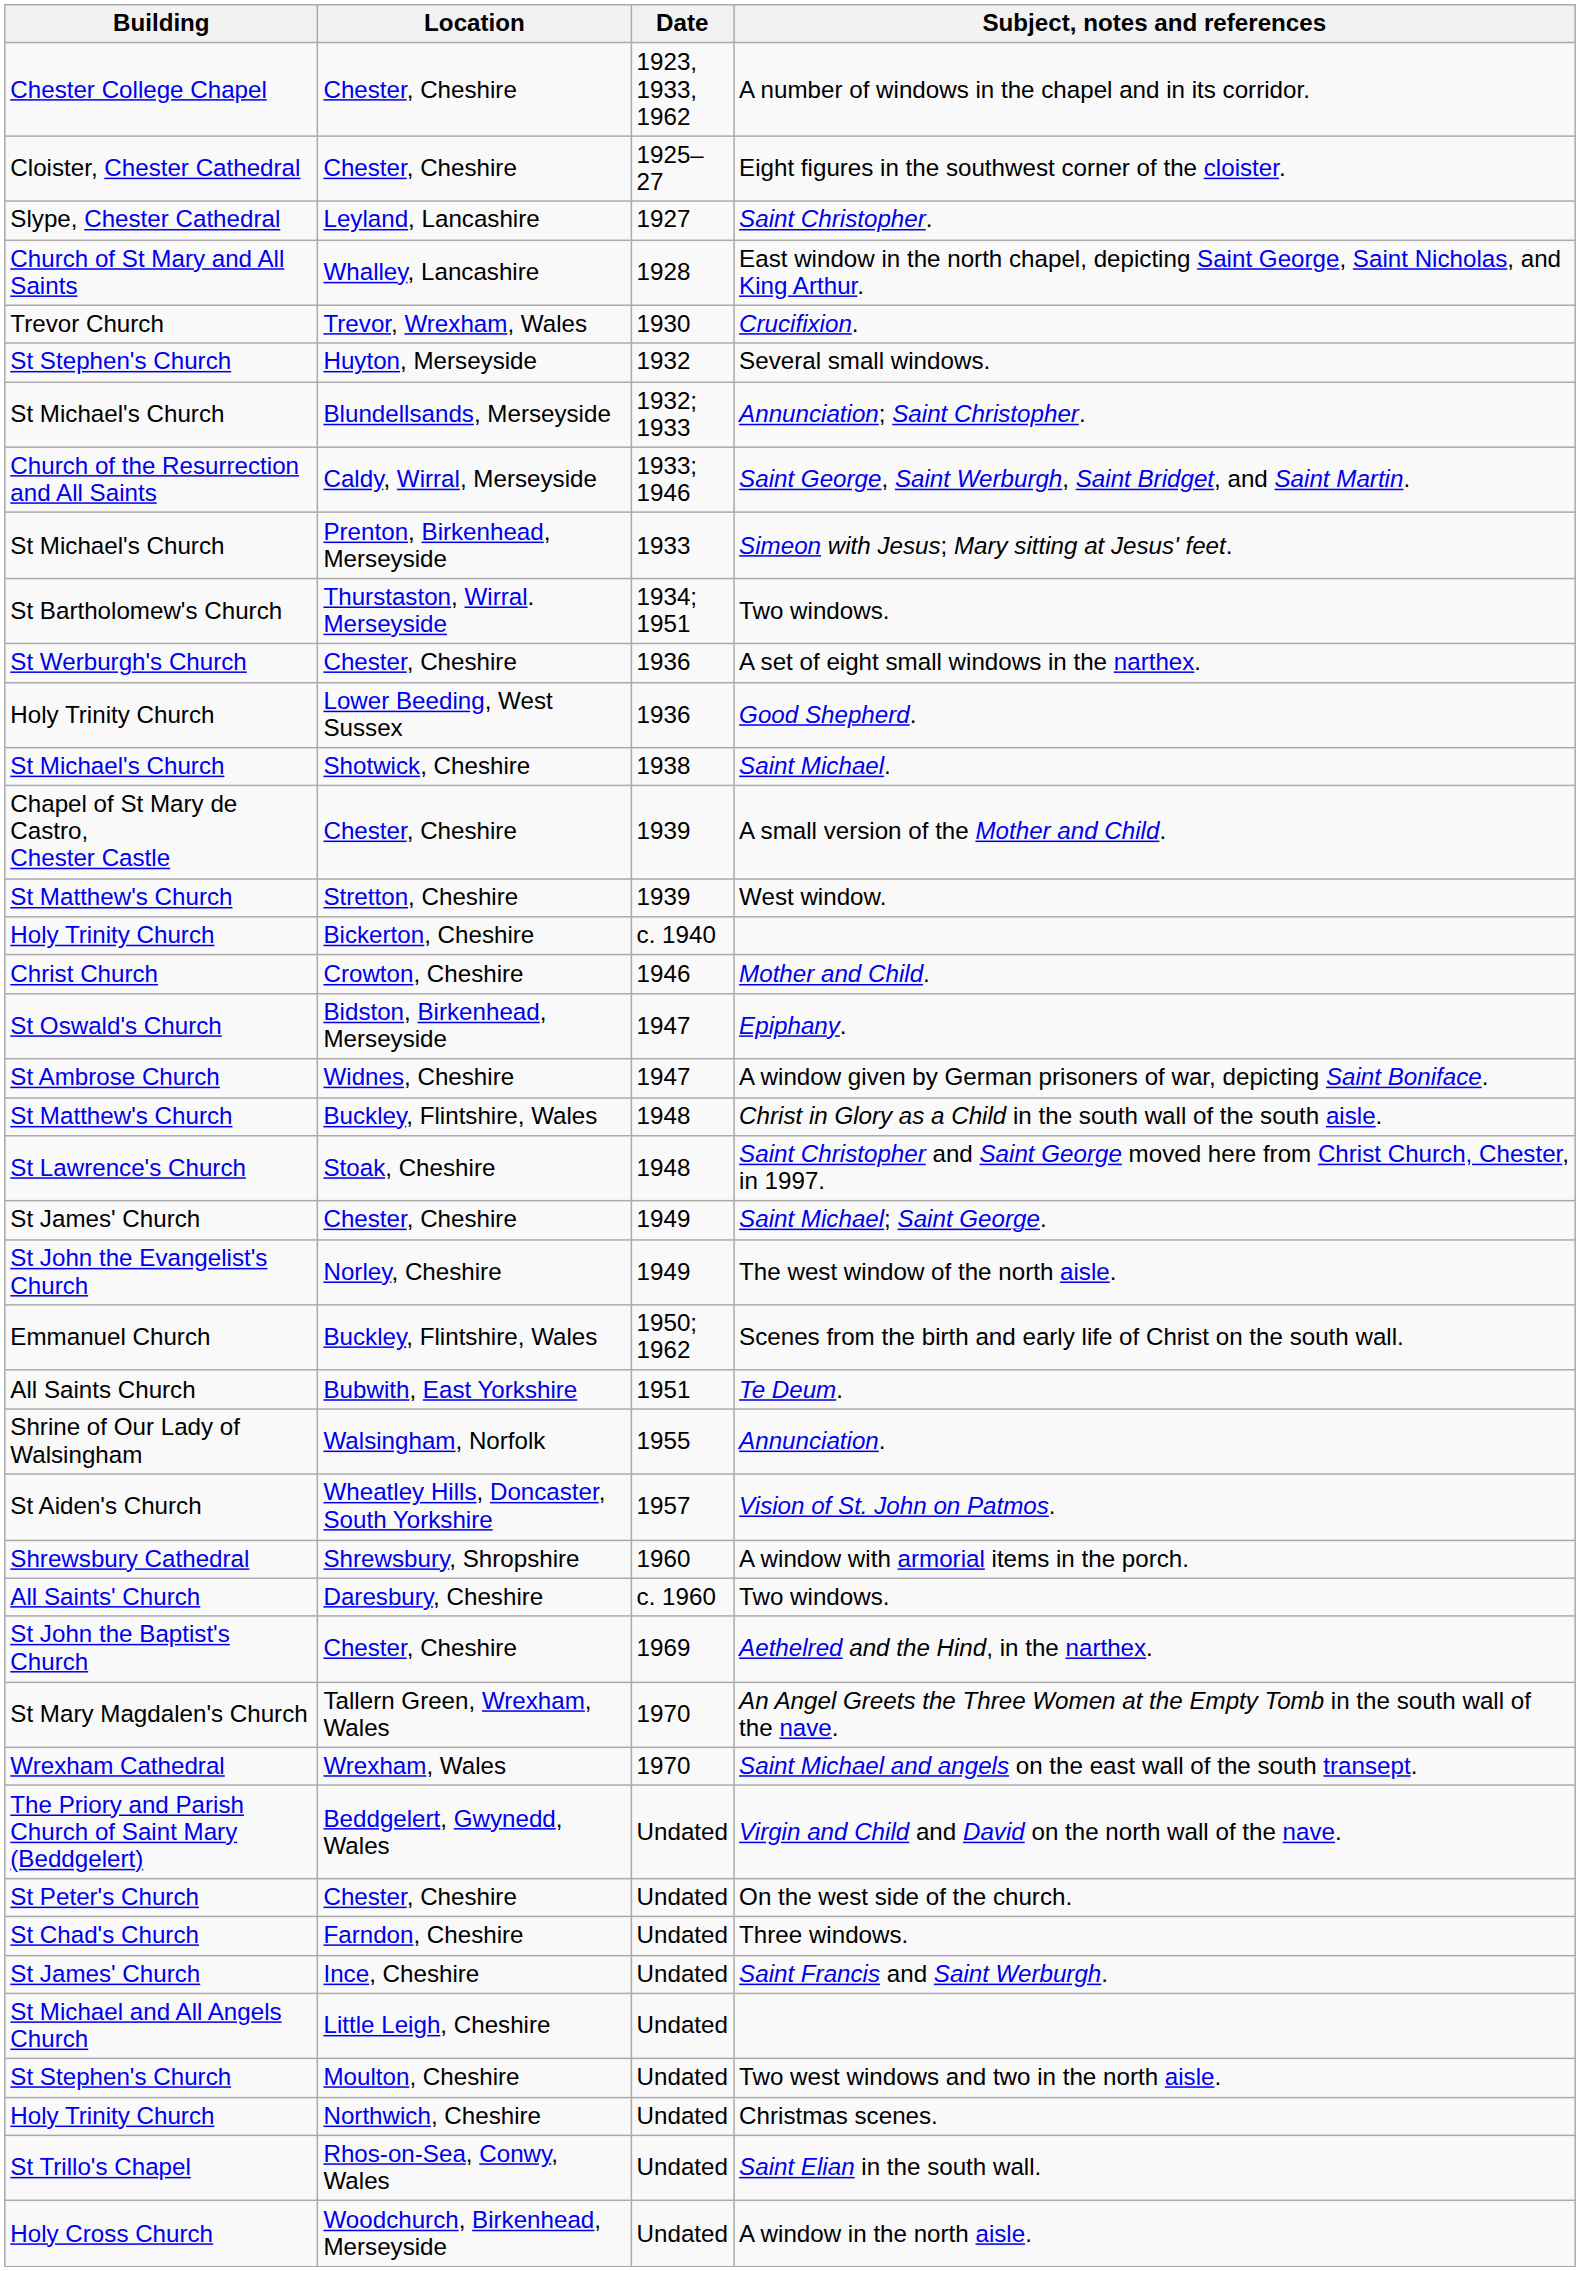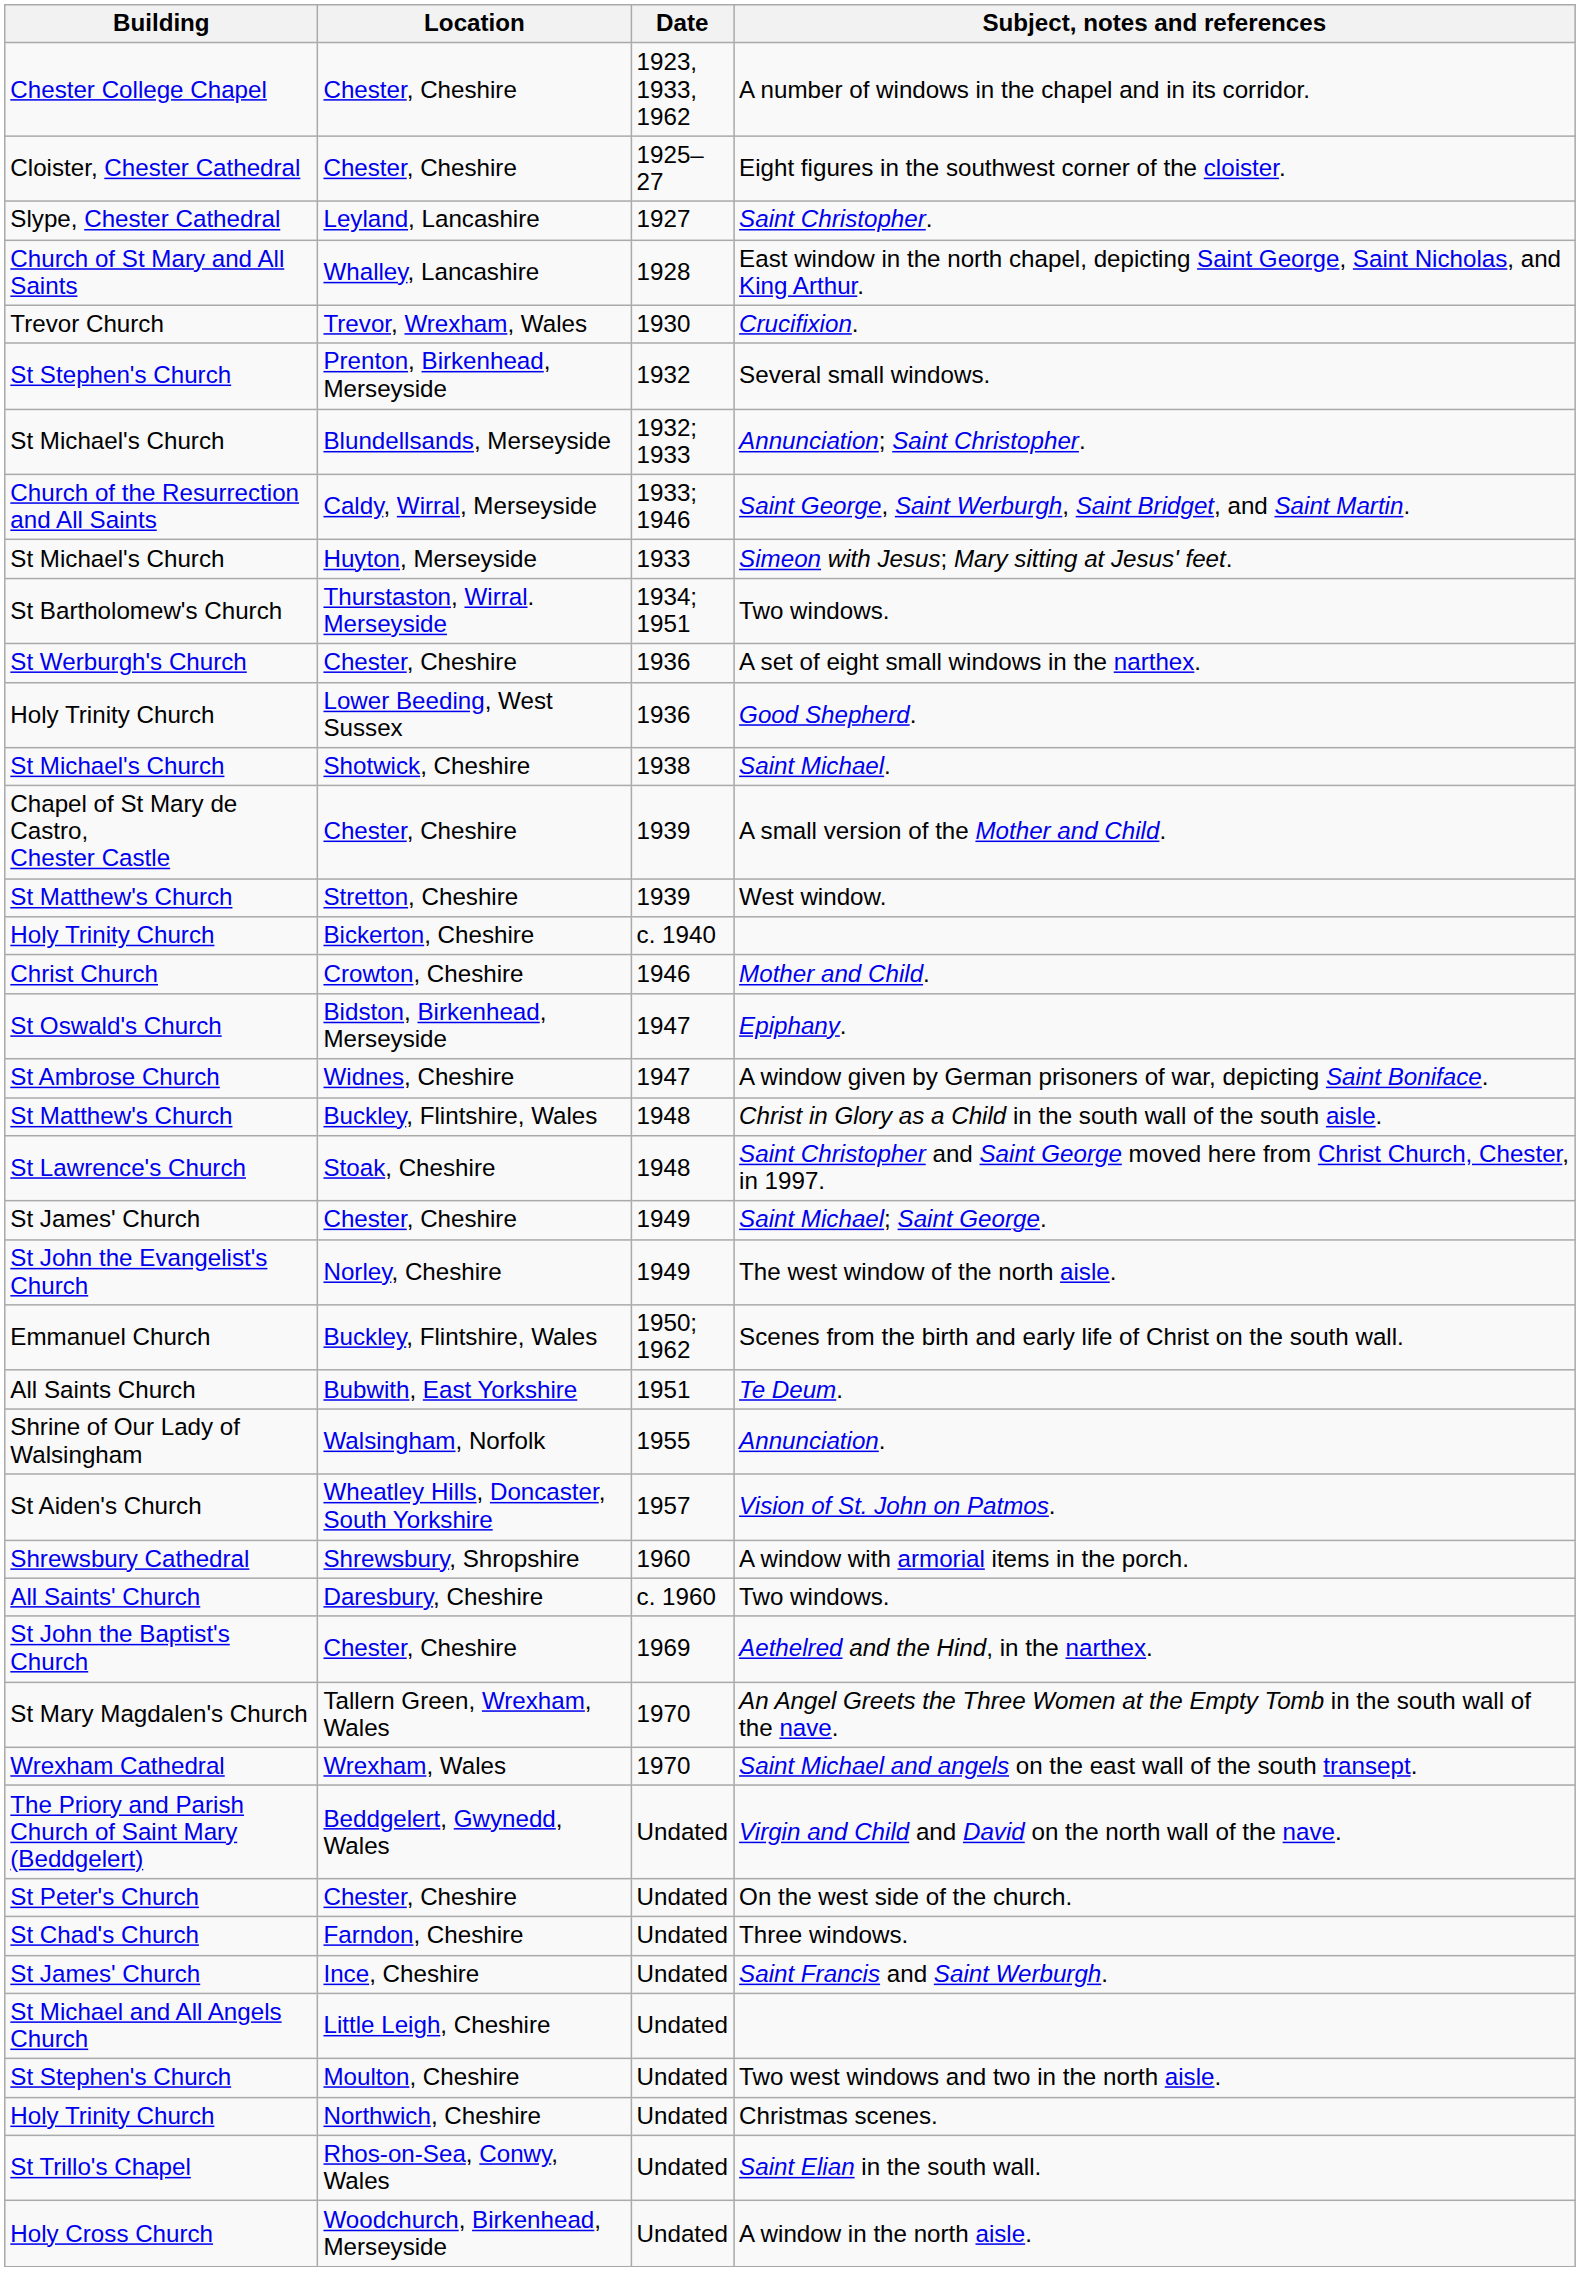Several small windows. | Location: Huyton, Merseyside -> Prenton, Birkenhead, Merseyside
Simeon with Jesus; Mary sitting at Jesus' feet. | Location: Prenton, Birkenhead, Merseyside -> Huyton, Merseyside
